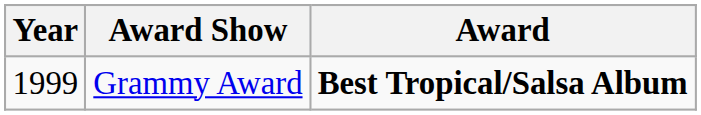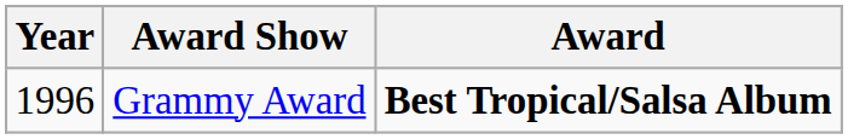Grammy Award | Year: 1999 -> 1996
